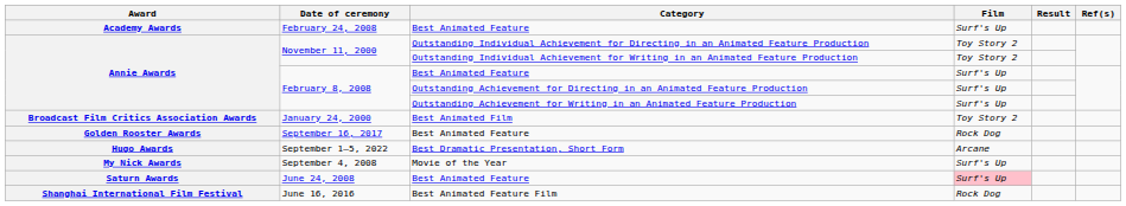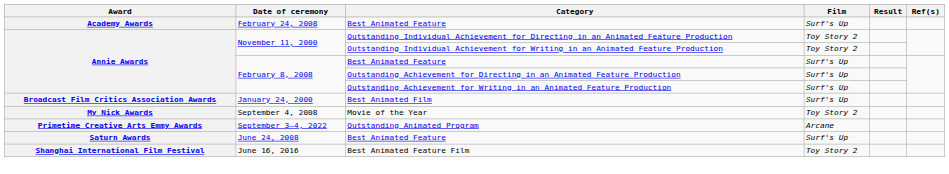January 24, 2000 | Film: Toy Story 2 -> Surf's Up
- row: Golden Rooster Awards | September 16, 2017 | Best Animated Feature | Rock Dog
- row: Hugo Awards | September 1–5, 2022 | Best Dramatic Presentation, Short Form | Arcane
September 4, 2008 | Film: Surf's Up -> Toy Story 2
+ row: Primetime Creative Arts Emmy Awards | September 3–4, 2022 | Outstanding Animated Program | Arcane
June 24, 2008 | Film: pink background -> no background
June 16, 2016 | Film: Rock Dog -> Toy Story 2
